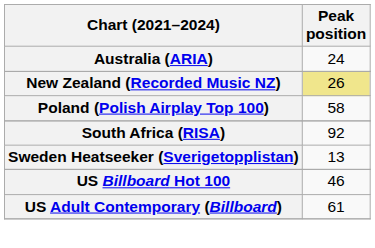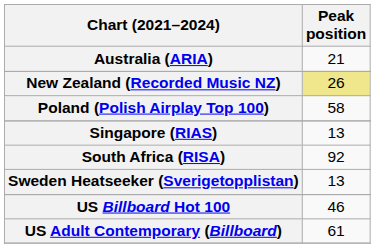Australia (ARIA) | Peak position: 24 -> 21
+ row: Singapore (RIAS) | 13
